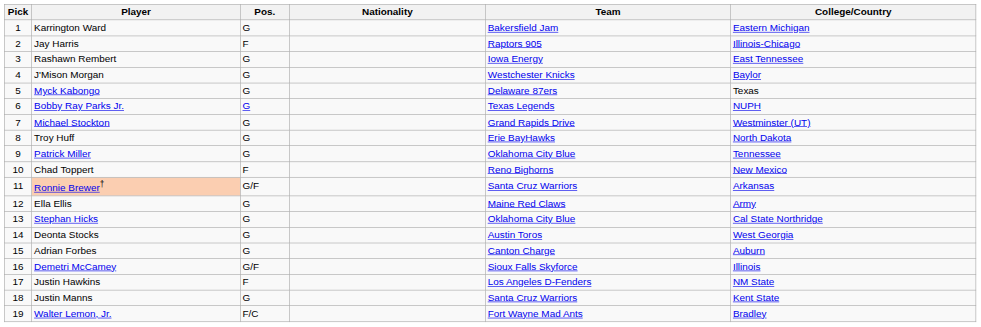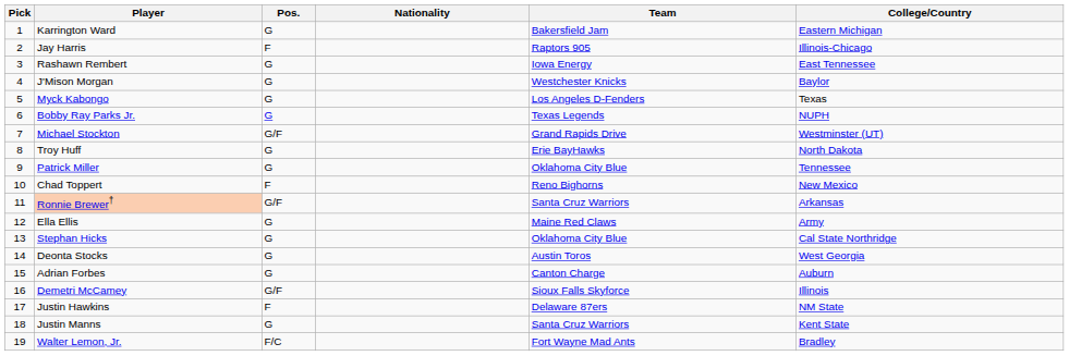Myck Kabongo | Team: Delaware 87ers -> Los Angeles D-Fenders
Michael Stockton | Pos.: G -> G/F
Justin Hawkins | Team: Los Angeles D-Fenders -> Delaware 87ers
